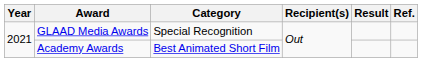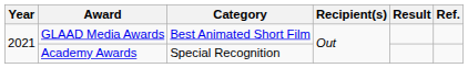GLAAD Media Awards | Category: Special Recognition -> Best Animated Short Film
Academy Awards | Category: Best Animated Short Film -> Special Recognition
